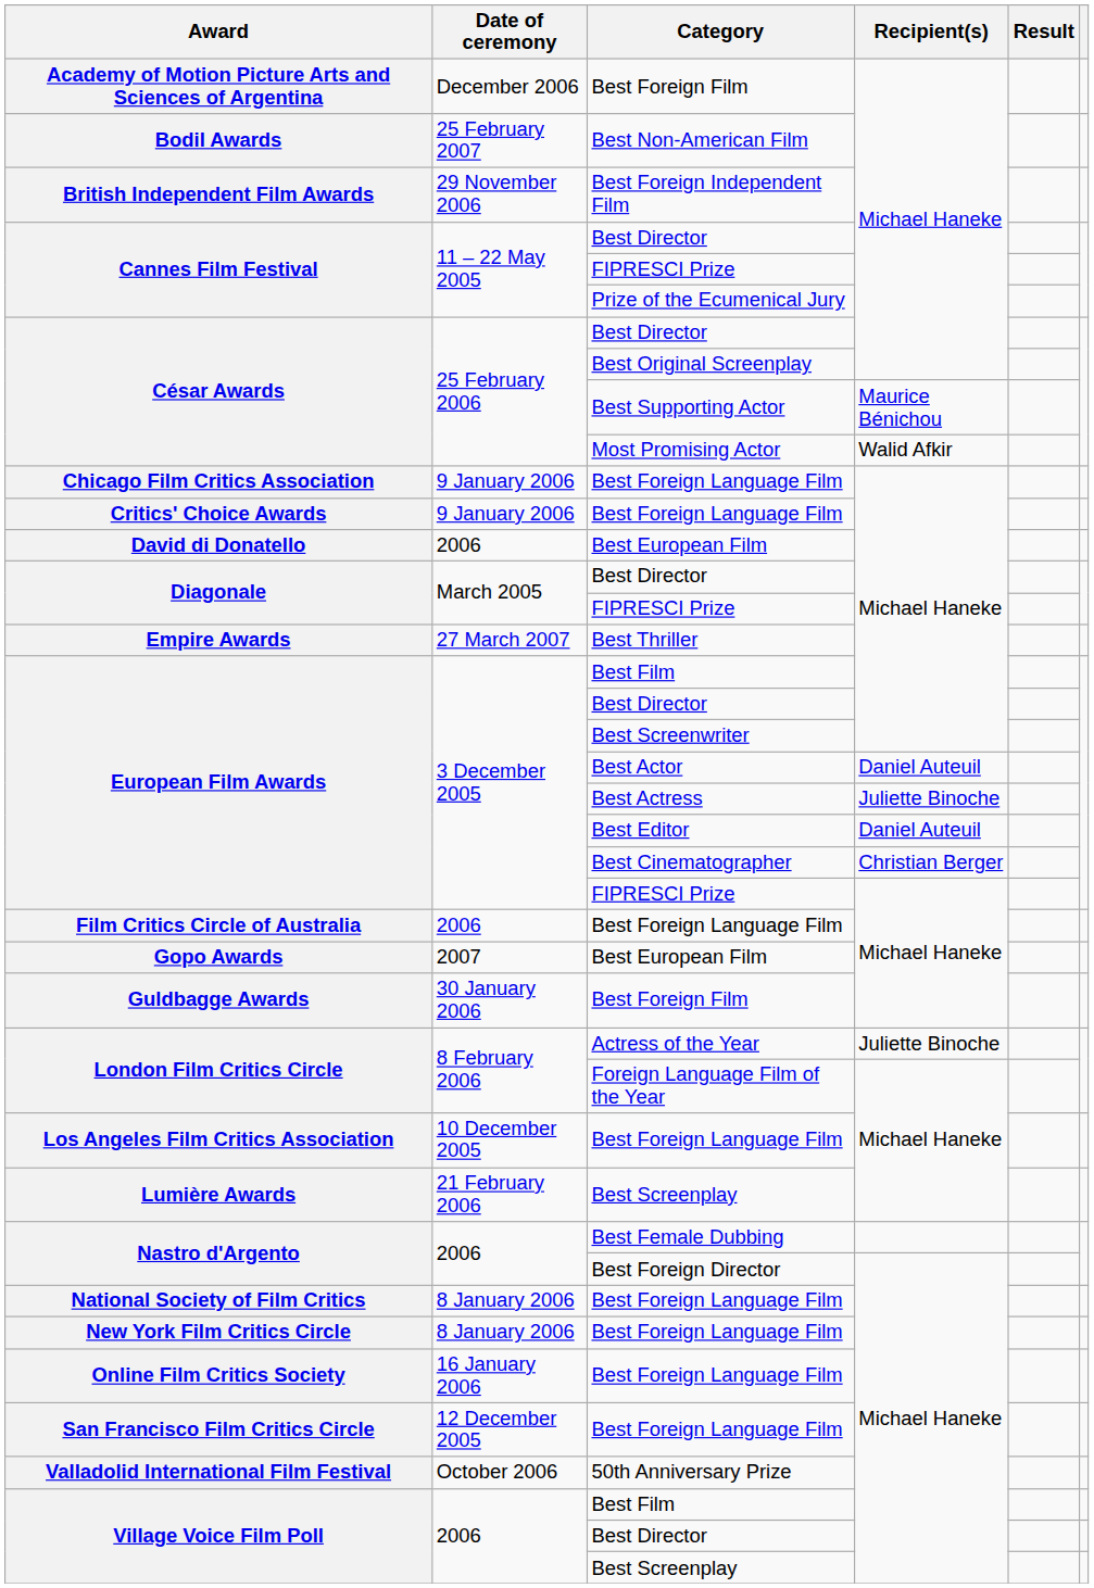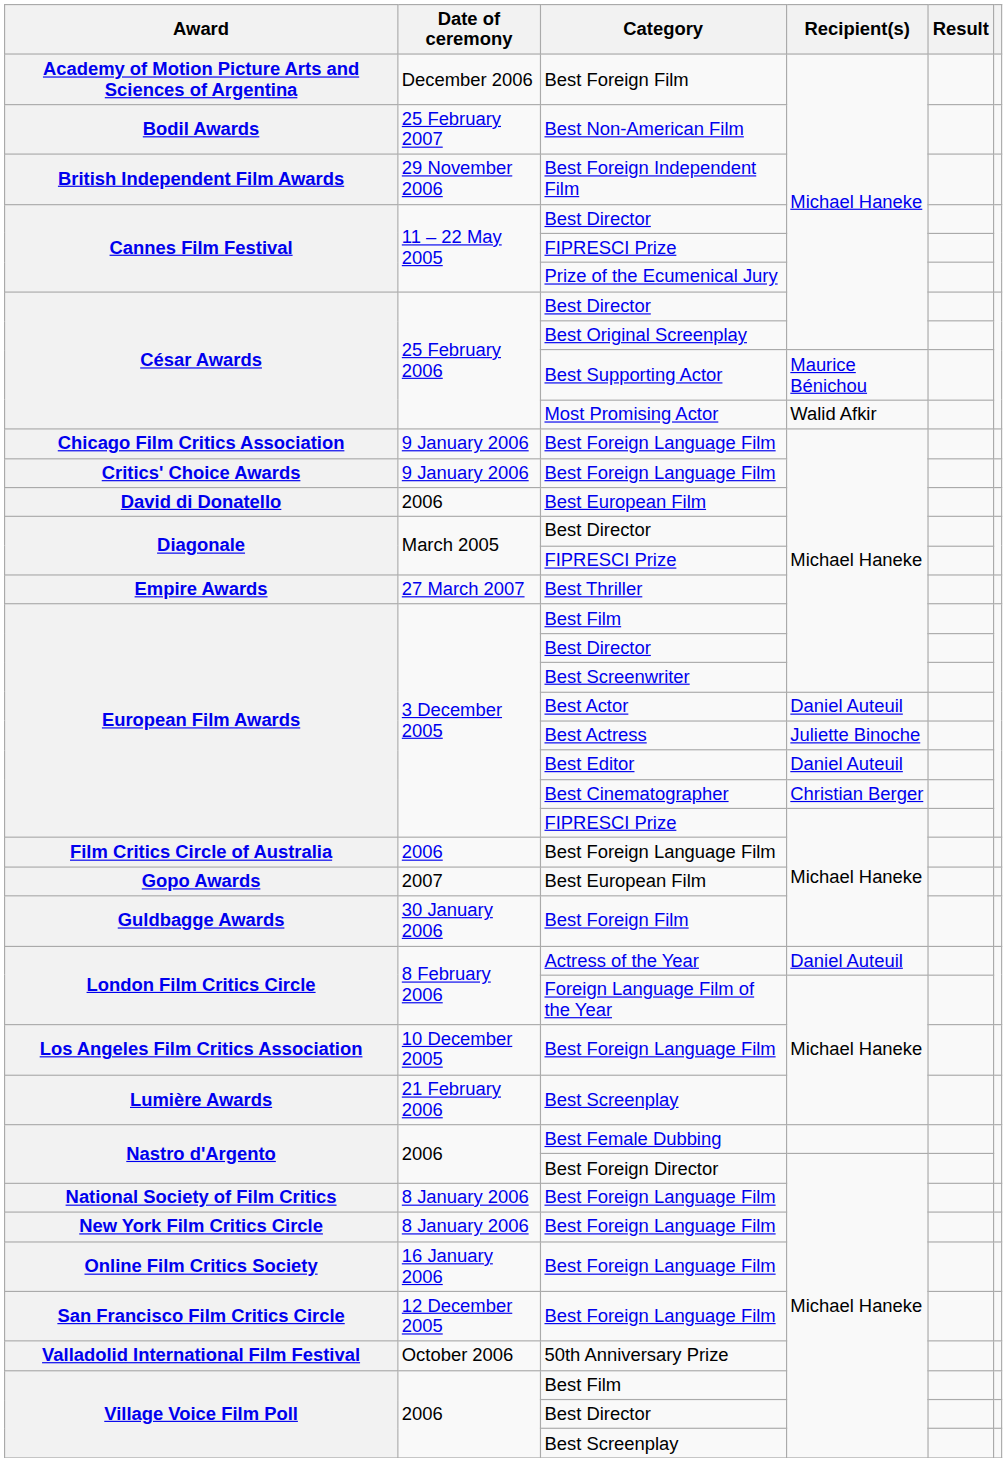London Film Critics Circle / Actress of the Year | Recipient(s): Juliette Binoche -> Daniel Auteuil
